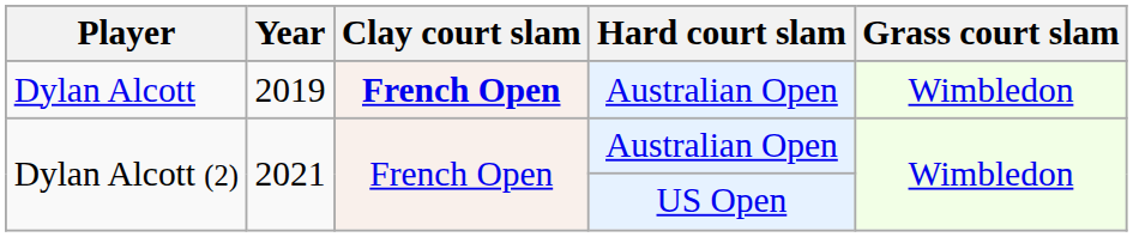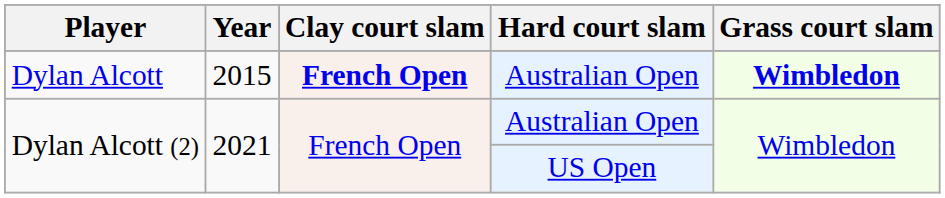Dylan Alcott | Year: 2019 -> 2015
Dylan Alcott | Grass court slam: normal -> bold
